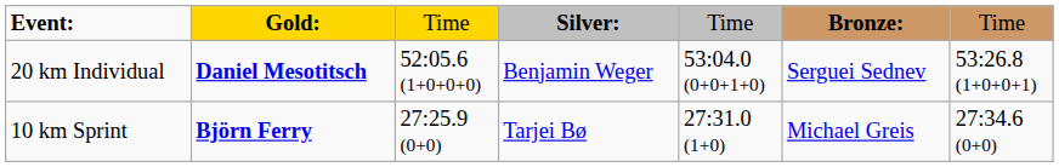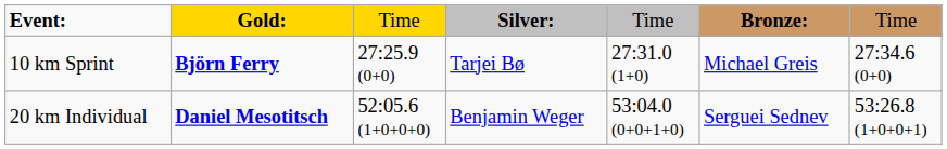rows swapped: 20 km Individual <-> 10 km Sprint
